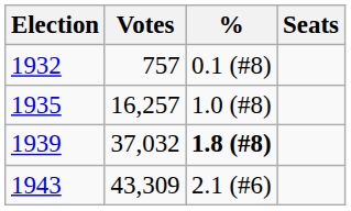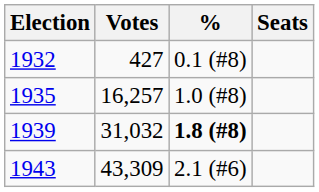1932 | Votes: 757 -> 427
1939 | Votes: 37,032 -> 31,032
